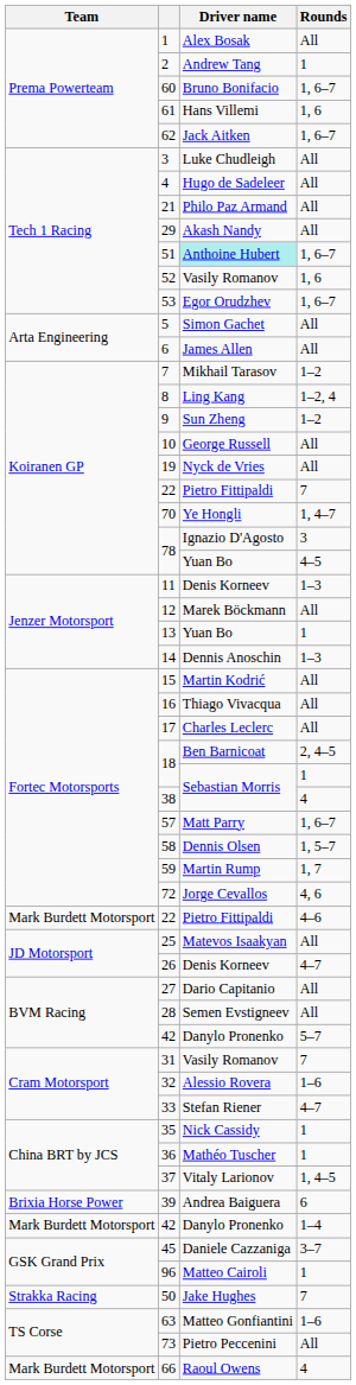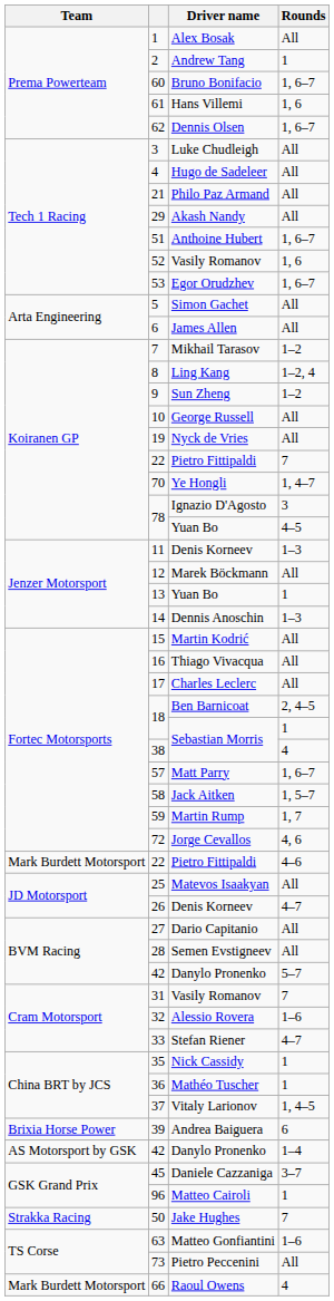62 | Driver name: Jack Aitken -> Dennis Olsen
51 | Driver name: paleturquoise background -> no background
58 | Driver name: Dennis Olsen -> Jack Aitken
42 / 1–4 | Team: Mark Burdett Motorsport -> AS Motorsport by GSK
